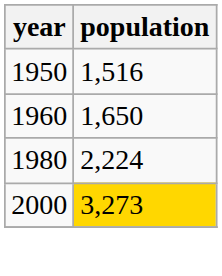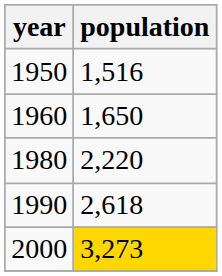1980 | population: 2,224 -> 2,220
+ row: 1990 | 2,618
